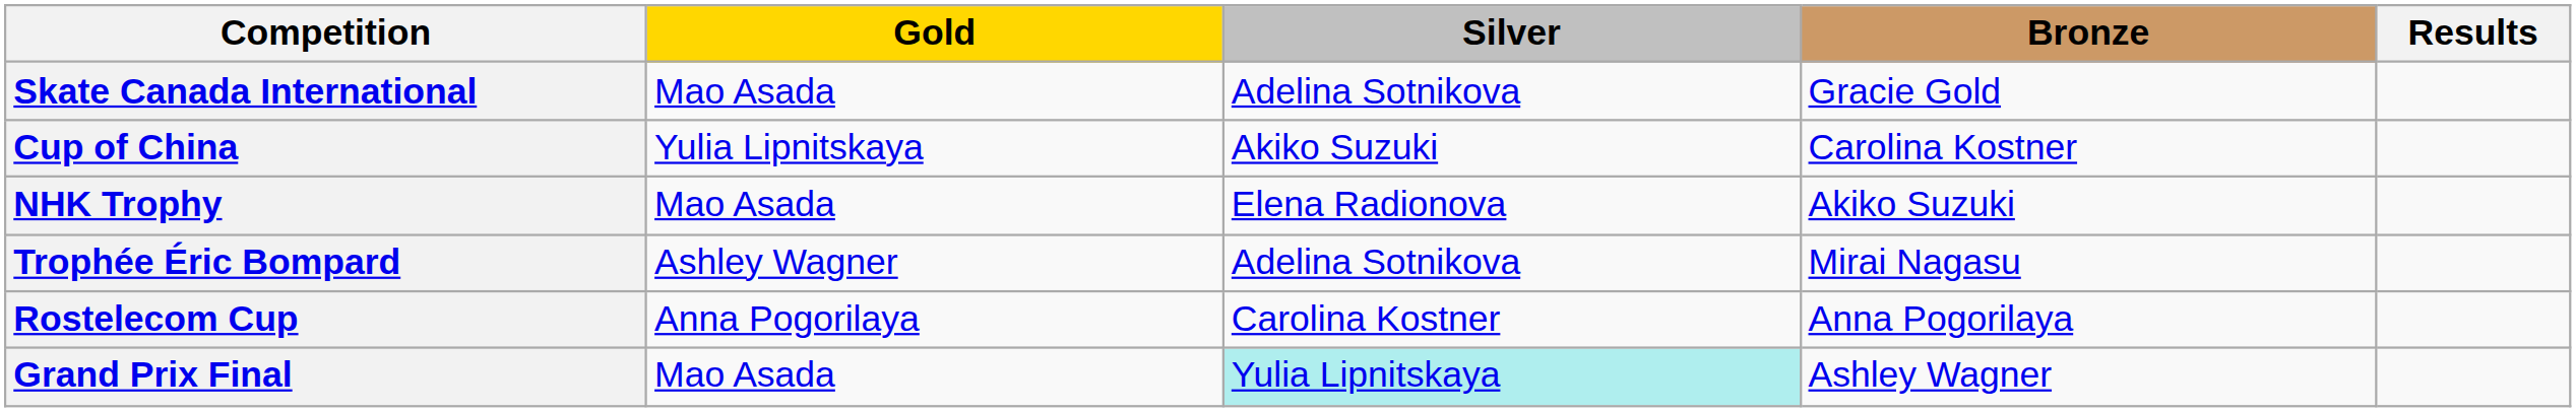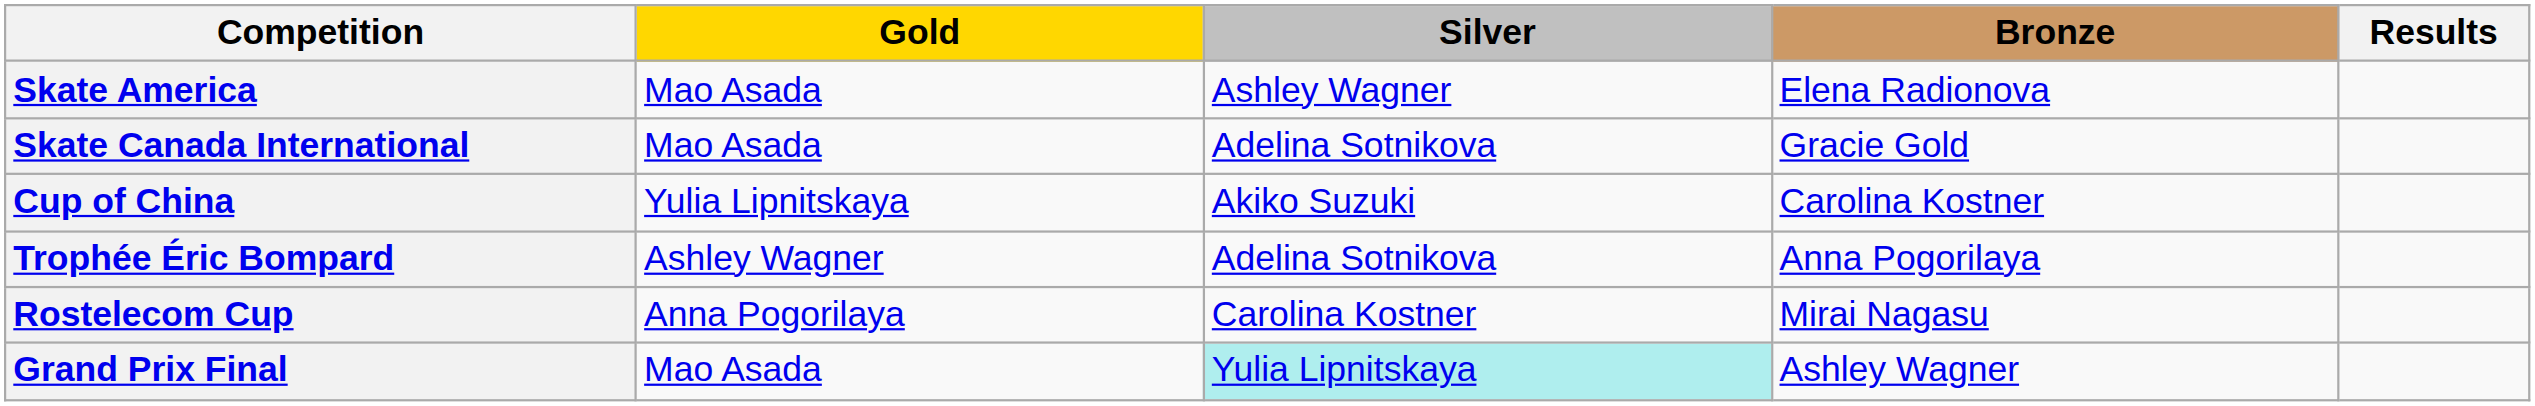+ row: Skate America | Mao Asada | Ashley Wagner | Elena Radionova
- row: NHK Trophy | Mao Asada | Elena Radionova | Akiko Suzuki
Trophée Éric Bompard | Bronze: Mirai Nagasu -> Anna Pogorilaya
Rostelecom Cup | Bronze: Anna Pogorilaya -> Mirai Nagasu
